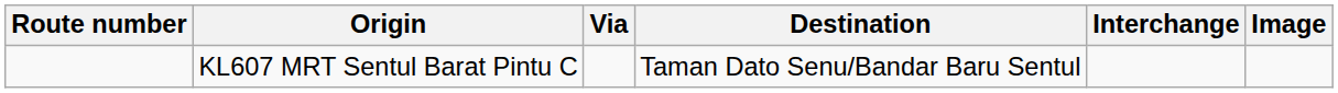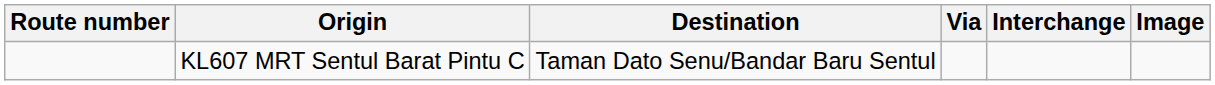columns swapped: Destination <-> Via
